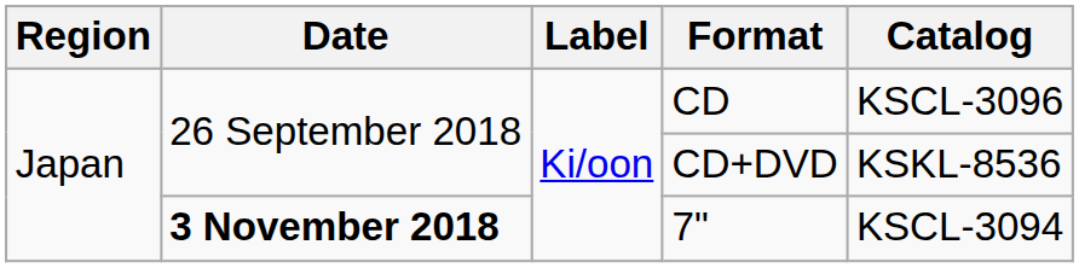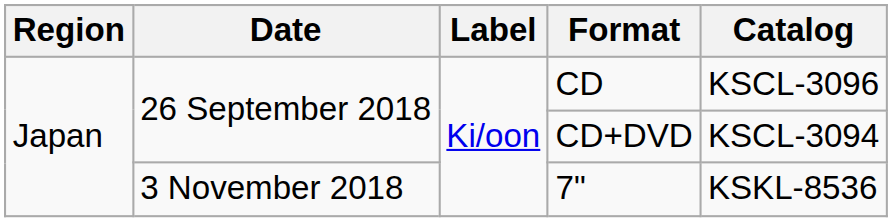CD+DVD | Catalog: KSKL-8536 -> KSCL-3094
7" | Date: bold -> normal
7" | Catalog: KSCL-3094 -> KSKL-8536
